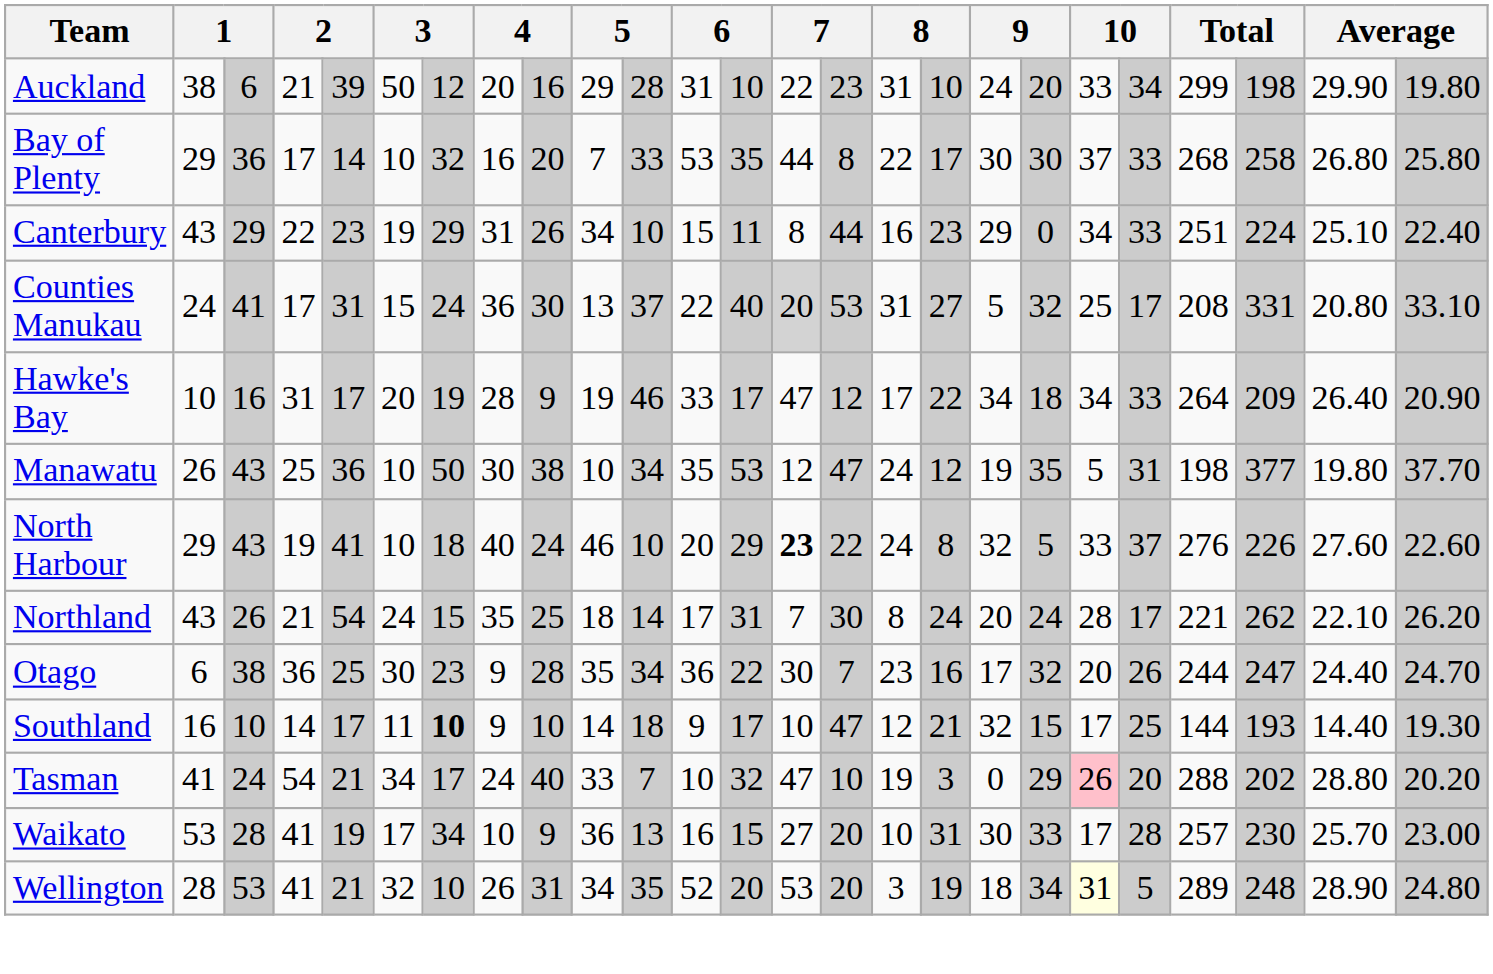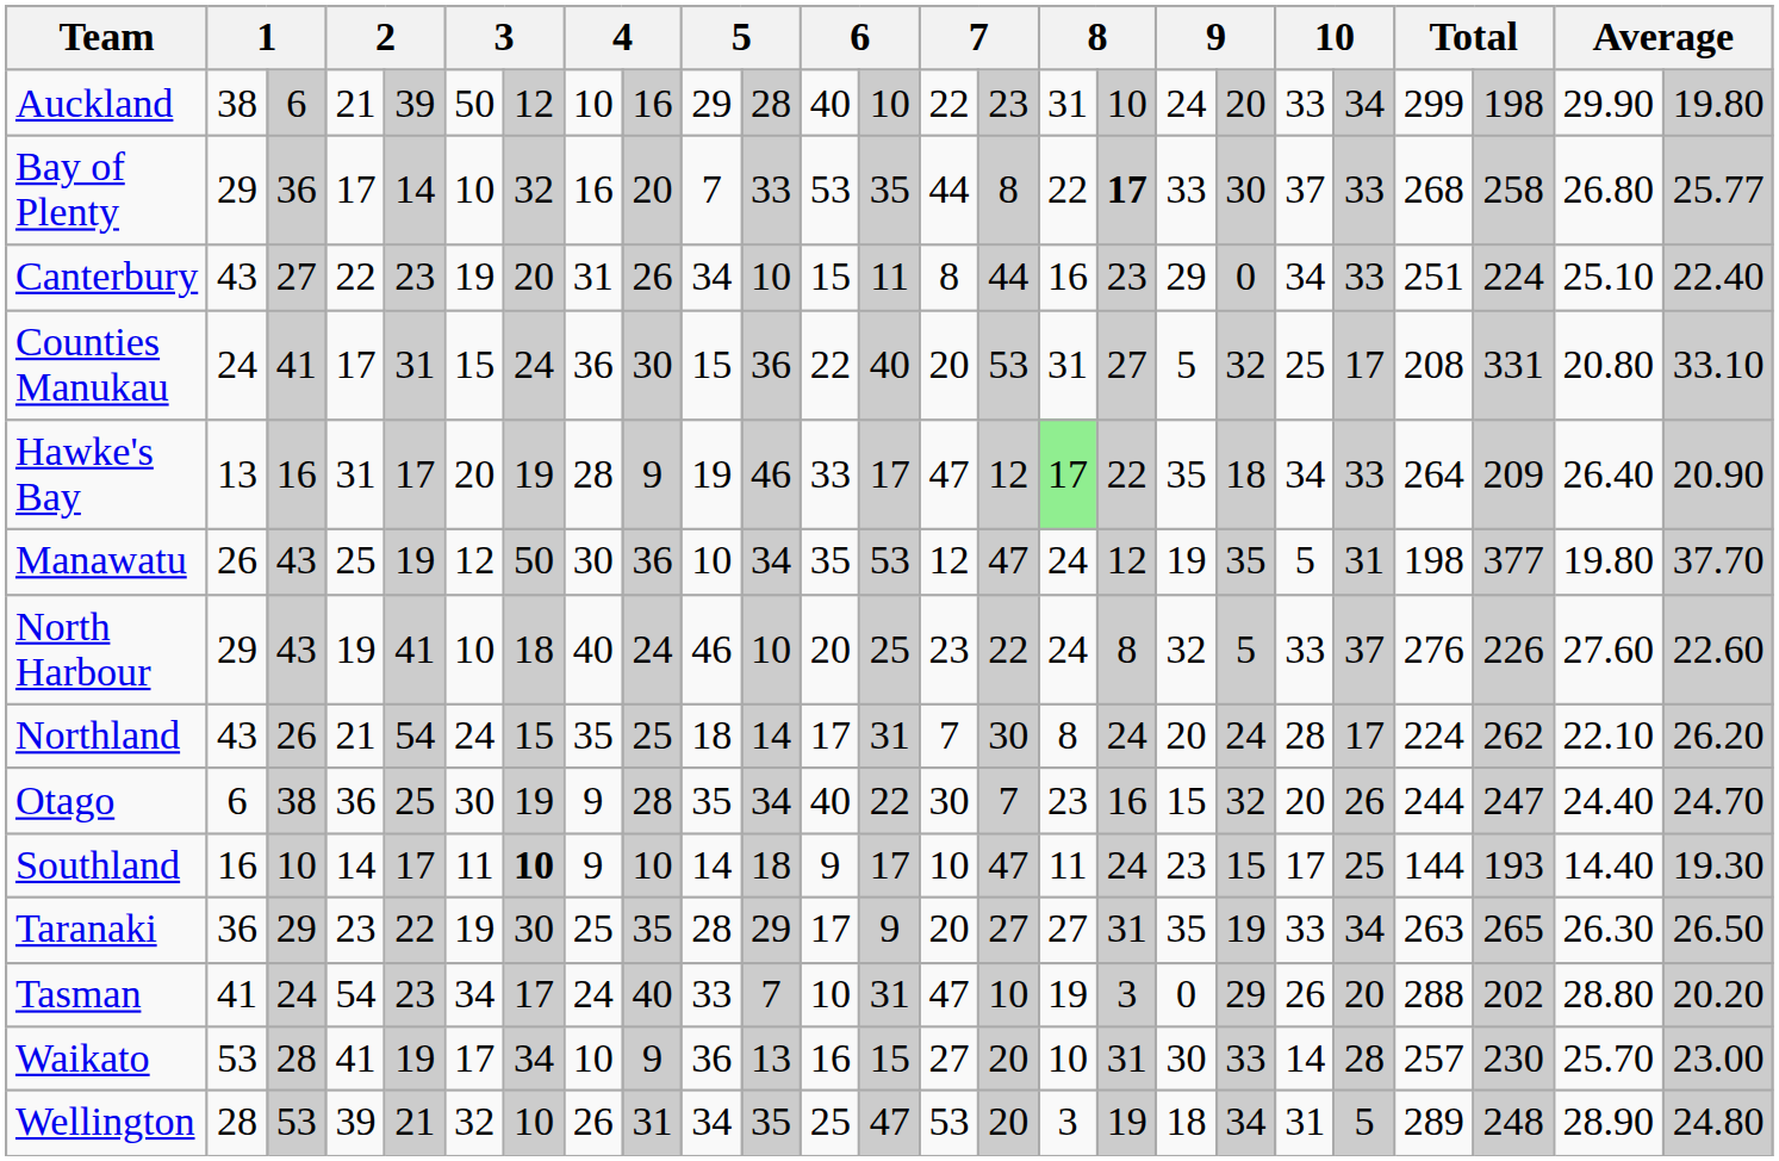Auckland | column 8: 20 -> 10
Auckland | column 12: 31 -> 40
Bay of Plenty | column 17: normal -> bold
Bay of Plenty | column 18: 30 -> 33
Bay of Plenty | column 25: 25.80 -> 25.77
Canterbury | column 3: 29 -> 27
Canterbury | column 7: 29 -> 20
Counties Manukau | column 10: 13 -> 15
Counties Manukau | column 11: 37 -> 36
Counties Manukau | column 14: lightgrey background -> no background
Hawke's Bay | column 2: 10 -> 13
Hawke's Bay | column 16: no background -> lightgreen background
Hawke's Bay | column 18: 34 -> 35
Manawatu | column 5: 36 -> 19
Manawatu | column 6: 10 -> 12
Manawatu | column 9: 38 -> 36
North Harbour | column 13: 29 -> 25
North Harbour | column 14: bold -> normal
Northland | column 22: 221 -> 224
Otago | column 7: 23 -> 19
Otago | column 12: 36 -> 40
Otago | column 18: 17 -> 15
Southland | column 16: 12 -> 11
Southland | column 17: 21 -> 24
Southland | column 18: 32 -> 23
+ row: Taranaki | 36 | 29 | 23 | 22 | 19 | 30 | 25 | 35 | 28 | 29 | 17 | 9 | 20 | 27 | 27 | 31 | 35 | 19 | 33 | 34 | 263 | 265 | 26.30 | 26.50
Tasman | column 5: 21 -> 23
Tasman | column 13: 32 -> 31
Tasman | column 20: pink background -> no background
Waikato | column 20: 17 -> 14
Wellington | column 4: 41 -> 39
Wellington | column 12: 52 -> 25
Wellington | column 13: 20 -> 47
Wellington | column 20: lightyellow background -> no background
